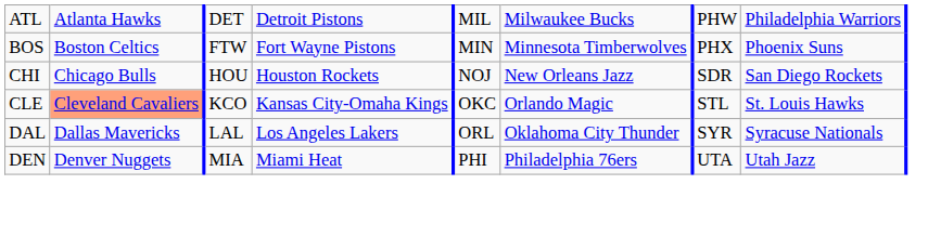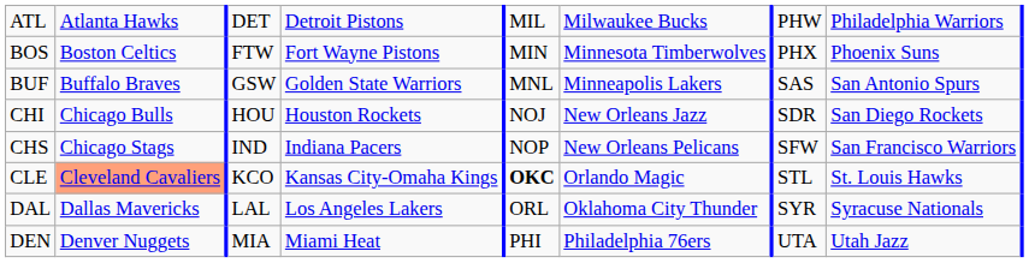+ row: BUF | Buffalo Braves | GSW | Golden State Warriors | MNL | Minneapolis Lakers | SAS | San Antonio Spurs
+ row: CHS | Chicago Stags | IND | Indiana Pacers | NOP | New Orleans Pelicans | SFW | San Francisco Warriors
CLE | column 5: normal -> bold
